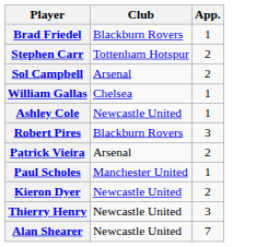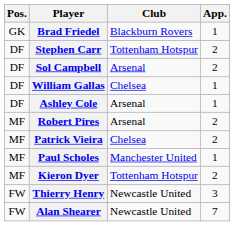+ column: Pos. | GK | DF | DF | DF | DF | MF | MF | MF | MF | FW | FW
Ashley Cole | Club: Newcastle United -> Arsenal
Robert Pires | Club: Blackburn Rovers -> Arsenal
Robert Pires | App.: 3 -> 2
Patrick Vieira | Club: Arsenal -> Chelsea
Kieron Dyer | Club: Newcastle United -> Tottenham Hotspur
